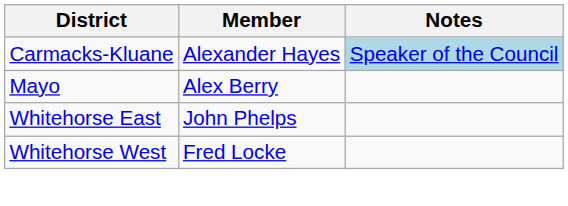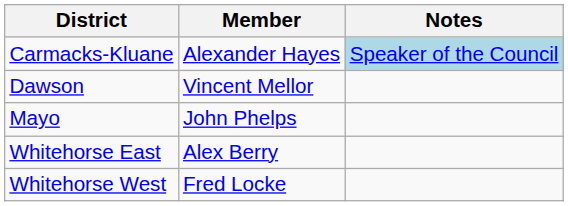+ row: Dawson | Vincent Mellor
Mayo | Member: Alex Berry -> John Phelps
Whitehorse East | Member: John Phelps -> Alex Berry
